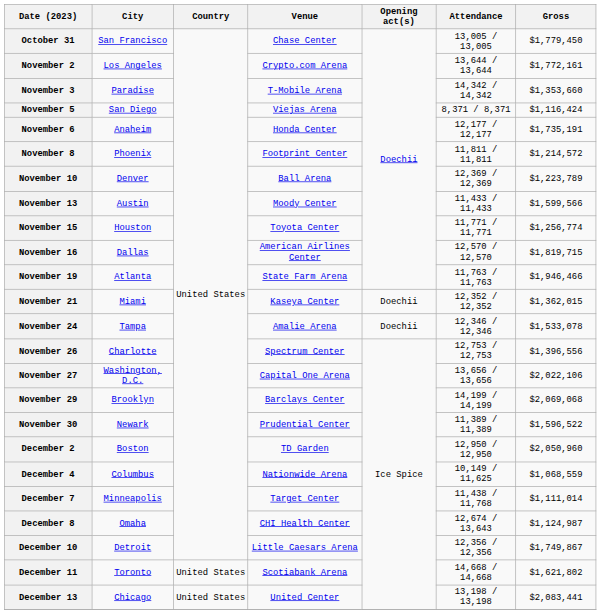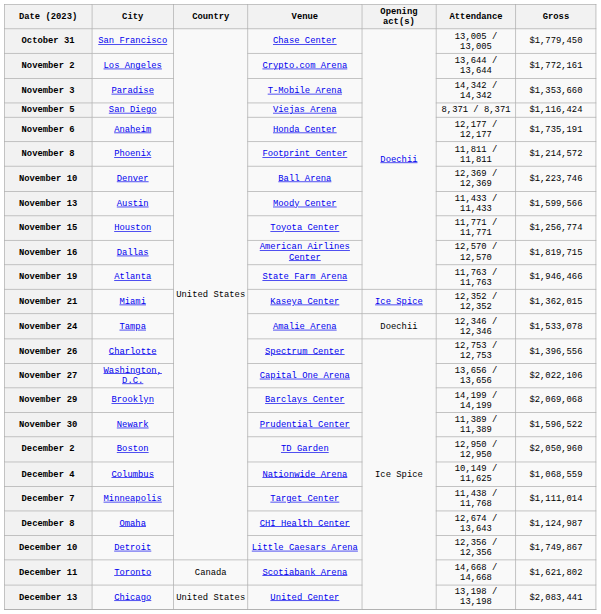November 10 | Gross: $1,223,789 -> $1,223,746
November 21 | Opening act(s): Doechii -> Ice Spice
December 11 | Country: United States -> Canada
